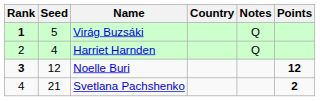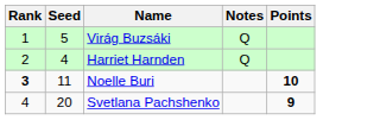- column: Country
Virág Buzsáki | Rank: bold -> normal
Noelle Buri | Seed: 12 -> 11
Noelle Buri | Points: 12 -> 10
Svetlana Pachshenko | Seed: 21 -> 20
Svetlana Pachshenko | Points: 2 -> 9
